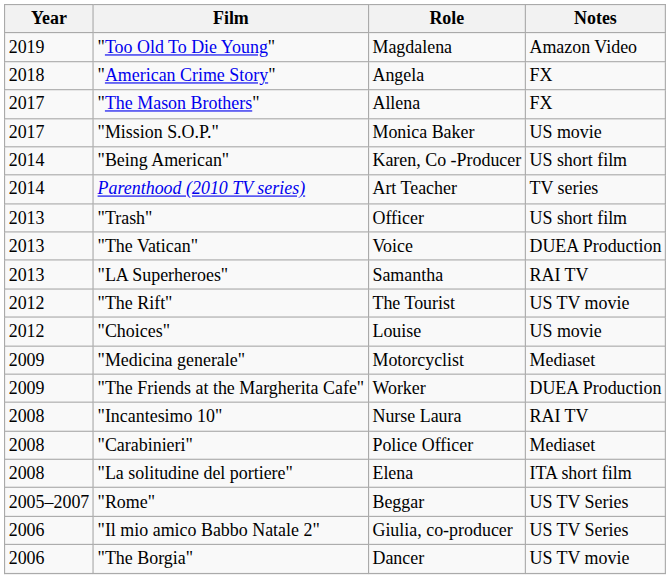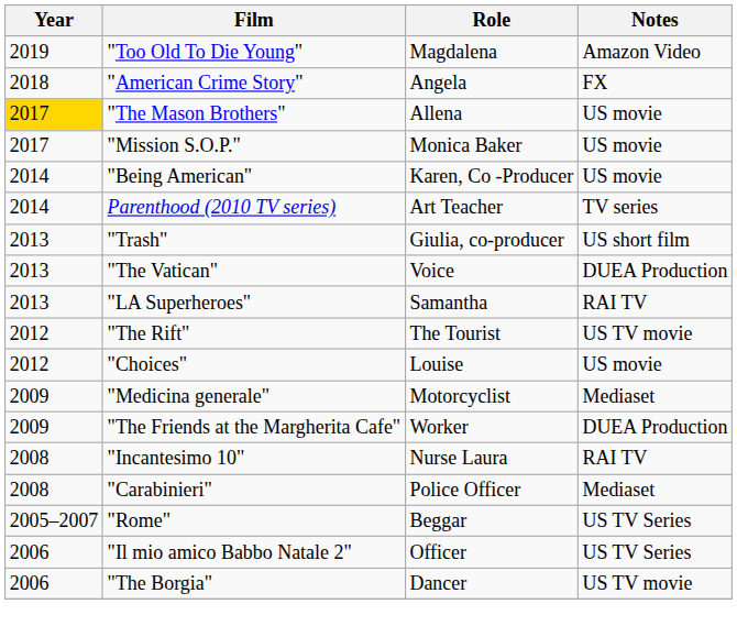"The Mason Brothers" | Year: no background -> gold background
"The Mason Brothers" | Notes: FX -> US movie
"Being American" | Notes: US short film -> US movie
"Trash" | Role: Officer -> Giulia, co-producer
- row: 2008 | "La solitudine del portiere" | Elena | ITA short film
"Il mio amico Babbo Natale 2" | Role: Giulia, co-producer -> Officer
